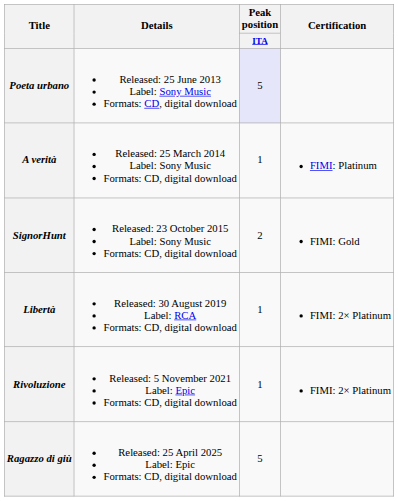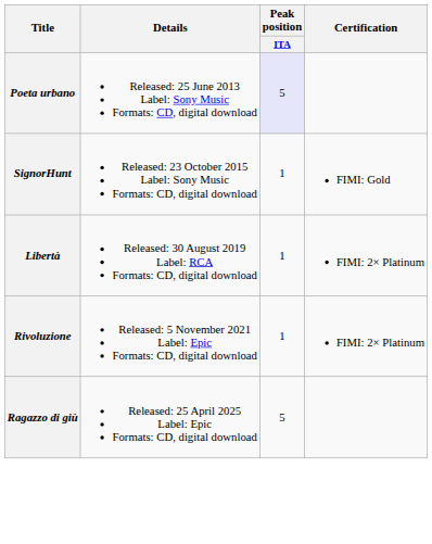- row: A verità | Released: 25 March 2014 Label: Sony Music Formats: CD, digital download | 1 | FIMI: Platinum
SignorHunt | Peak position / ITA: 2 -> 1
